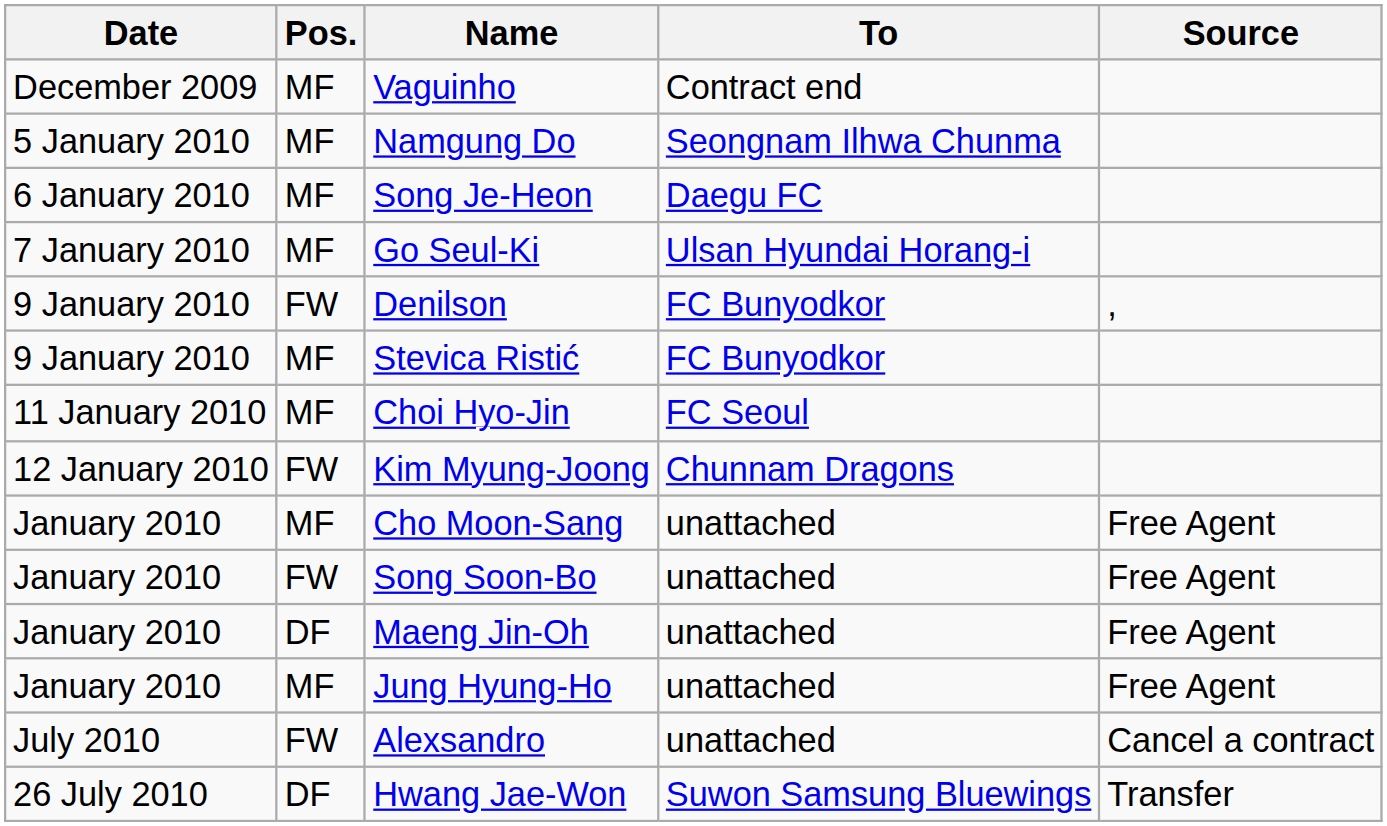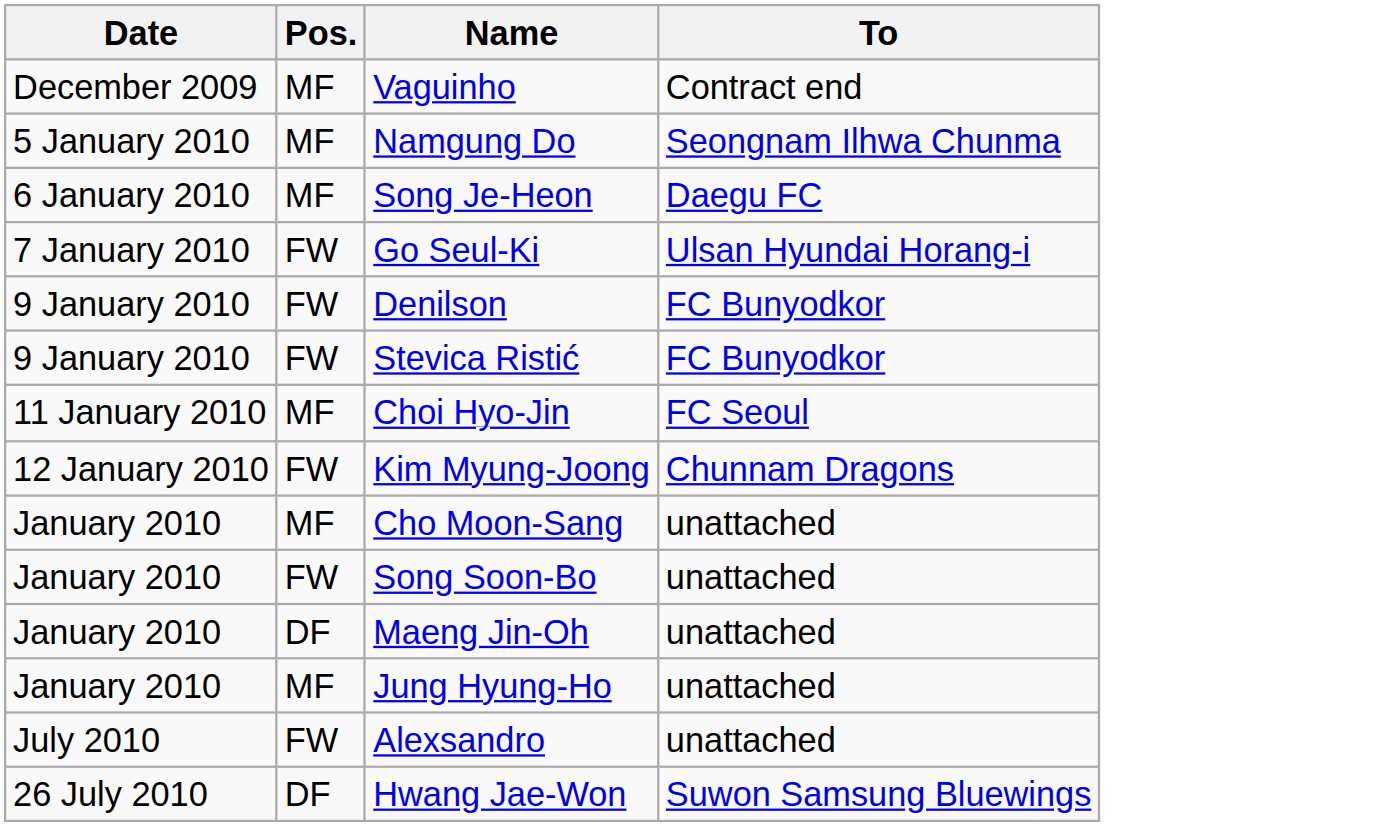- column: Source | , | Free Agent | Free Agent | Free Agent | Free Agent | Cancel a contract | Transfer
Go Seul-Ki | Pos.: MF -> FW
Stevica Ristić | Pos.: MF -> FW
